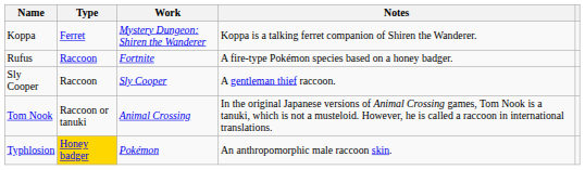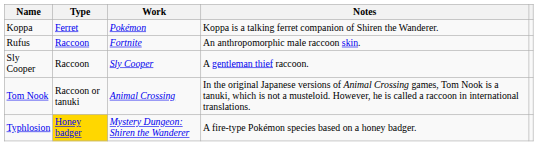Koppa | Work: Mystery Dungeon: Shiren the Wanderer -> Pokémon
Rufus | Notes: A fire-type Pokémon species based on a honey badger. -> An anthropomorphic male raccoon skin.
Typhlosion | Work: Pokémon -> Mystery Dungeon: Shiren the Wanderer
Typhlosion | Notes: An anthropomorphic male raccoon skin. -> A fire-type Pokémon species based on a honey badger.
